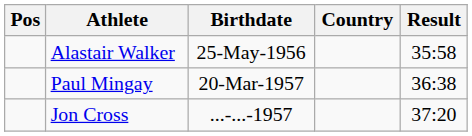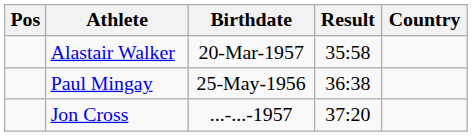columns swapped: Country <-> Result
Alastair Walker | Birthdate: 25-May-1956 -> 20-Mar-1957
Paul Mingay | Birthdate: 20-Mar-1957 -> 25-May-1956
